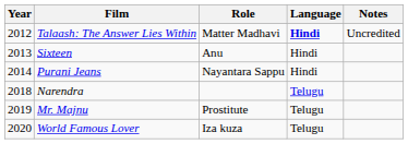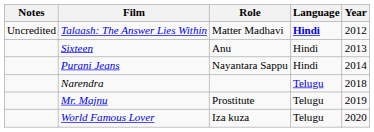columns swapped: Year <-> Notes
